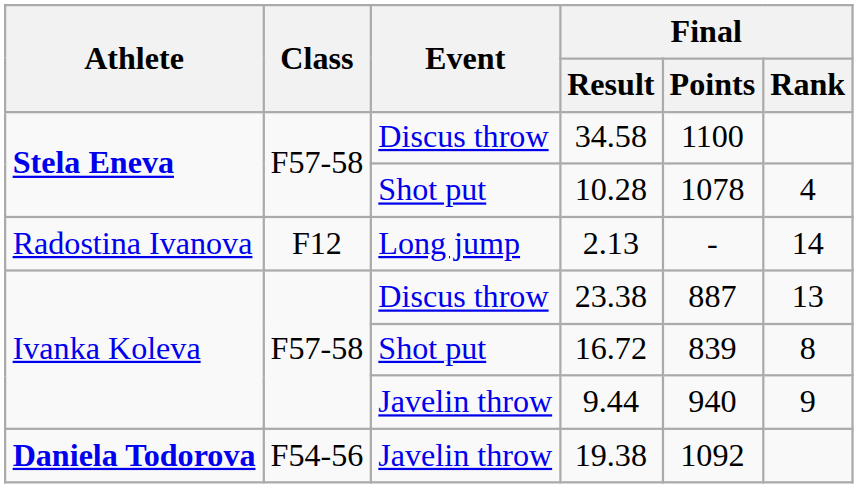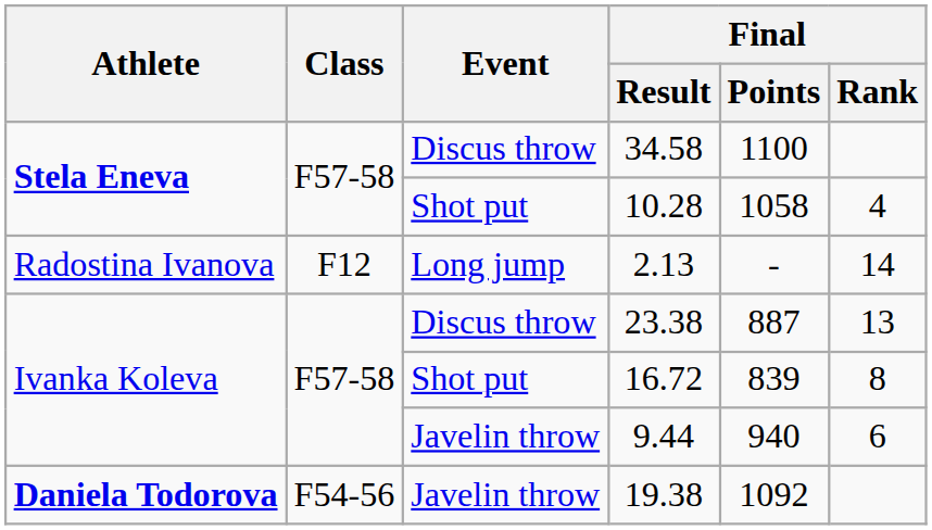10.28 | Final / Points: 1078 -> 1058
9.44 | Final / Rank: 9 -> 6
